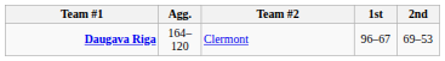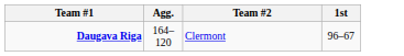- column: 2nd | 69–53
